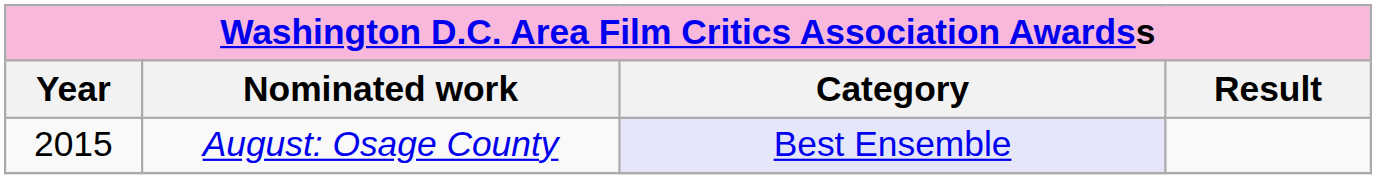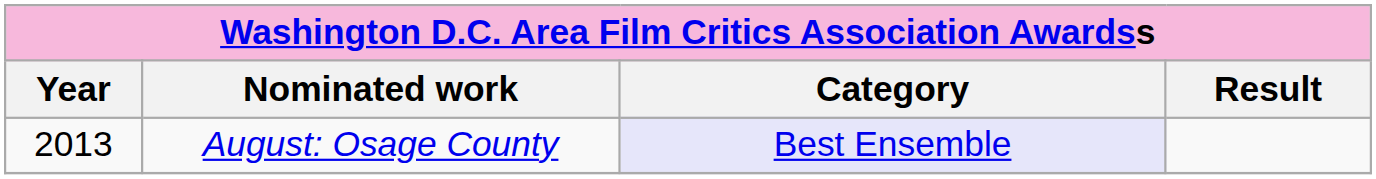August: Osage County | Year: 2015 -> 2013
